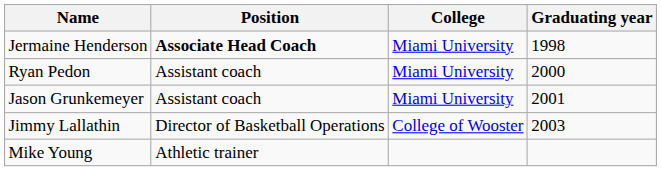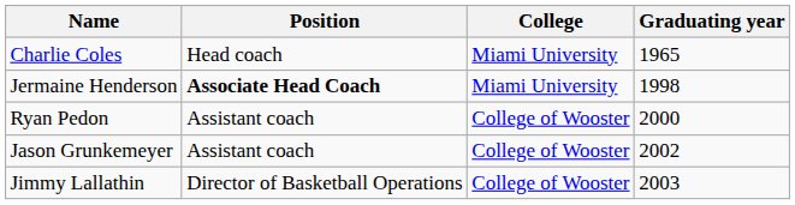+ row: Charlie Coles | Head coach | Miami University | 1965
Ryan Pedon | College: Miami University -> College of Wooster
Jason Grunkemeyer | College: Miami University -> College of Wooster
Jason Grunkemeyer | Graduating year: 2001 -> 2002
- row: Mike Young | Athletic trainer
